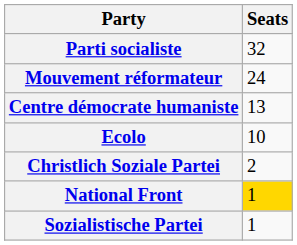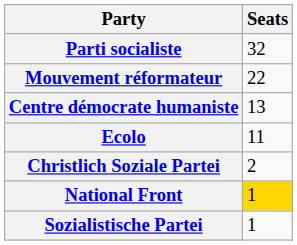Mouvement réformateur | Seats: 24 -> 22
Ecolo | Seats: 10 -> 11
